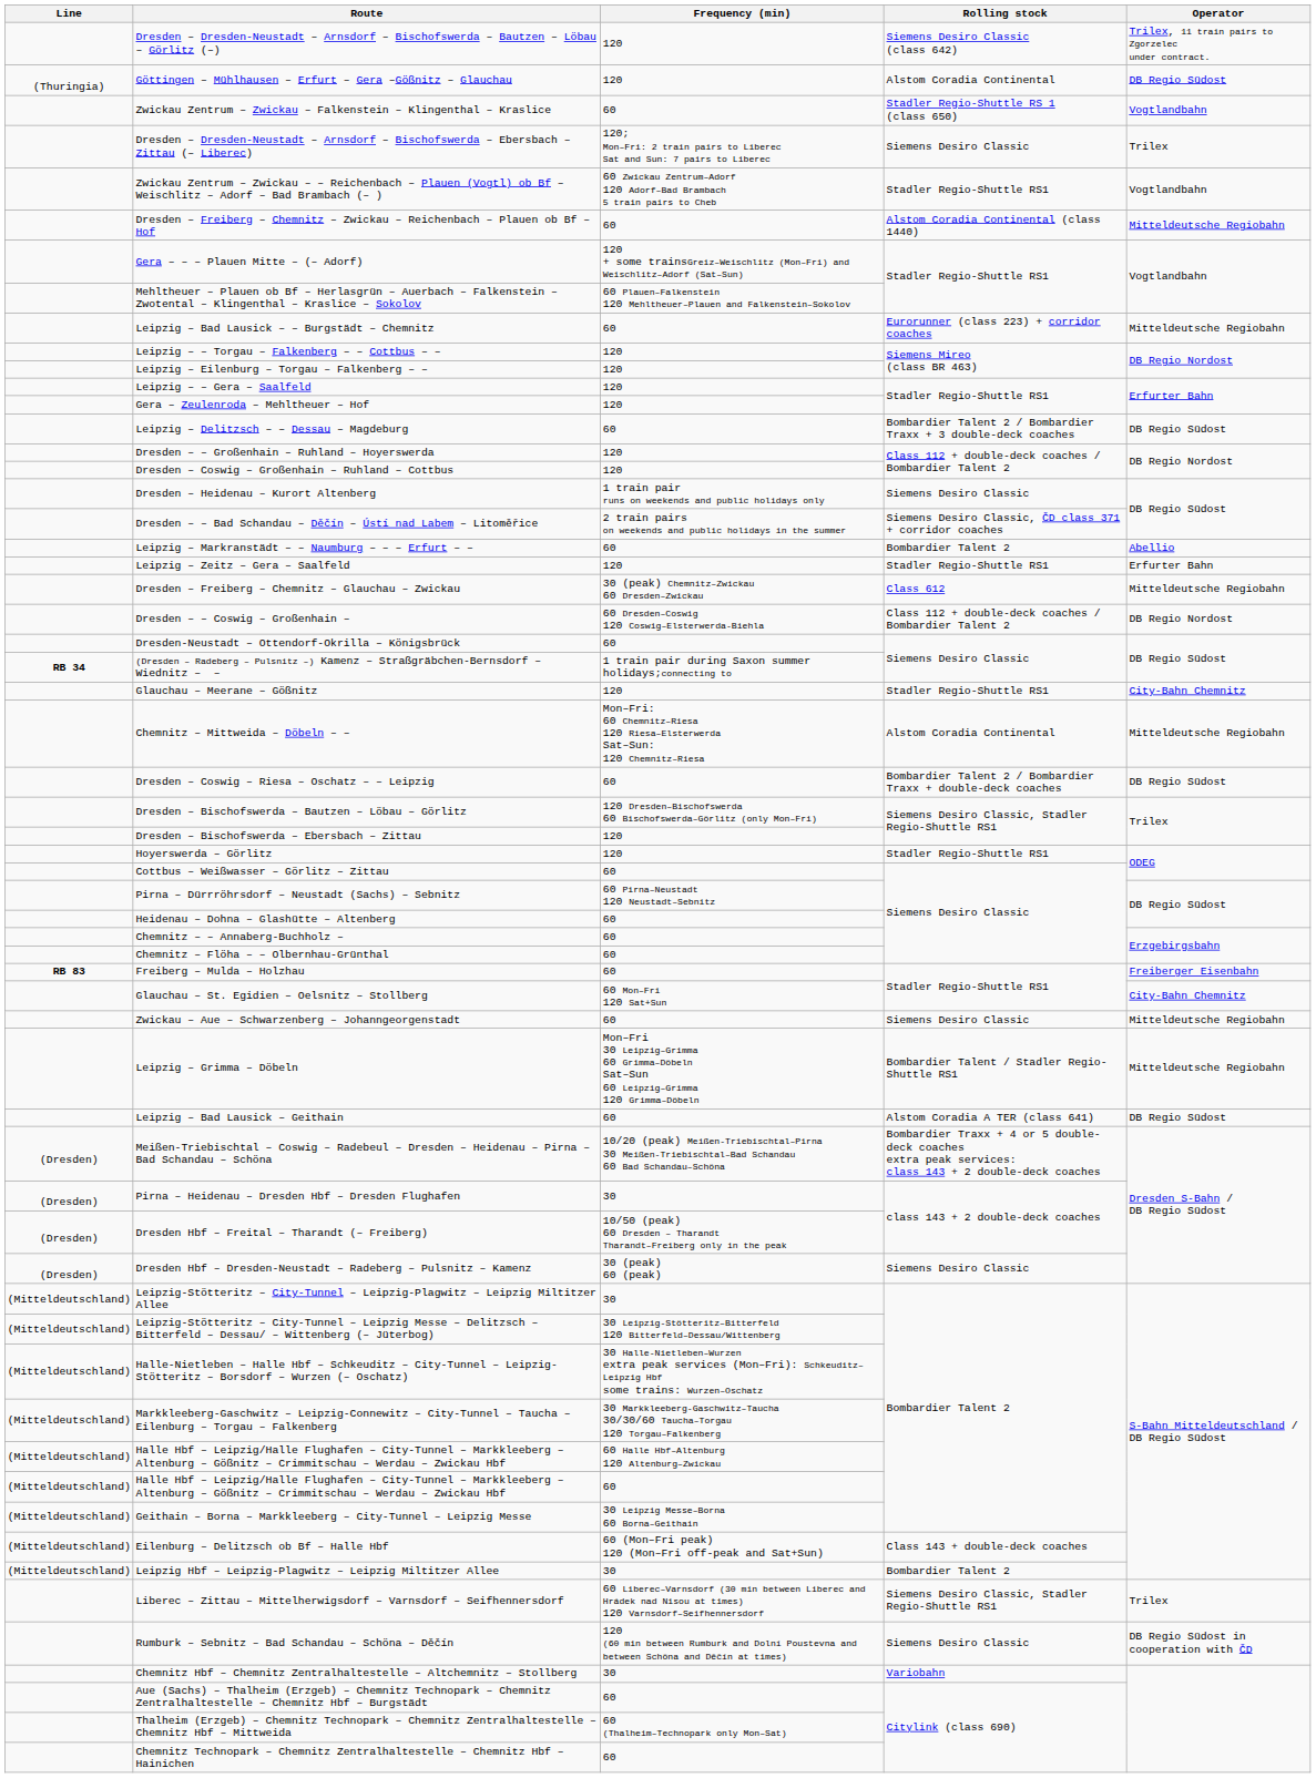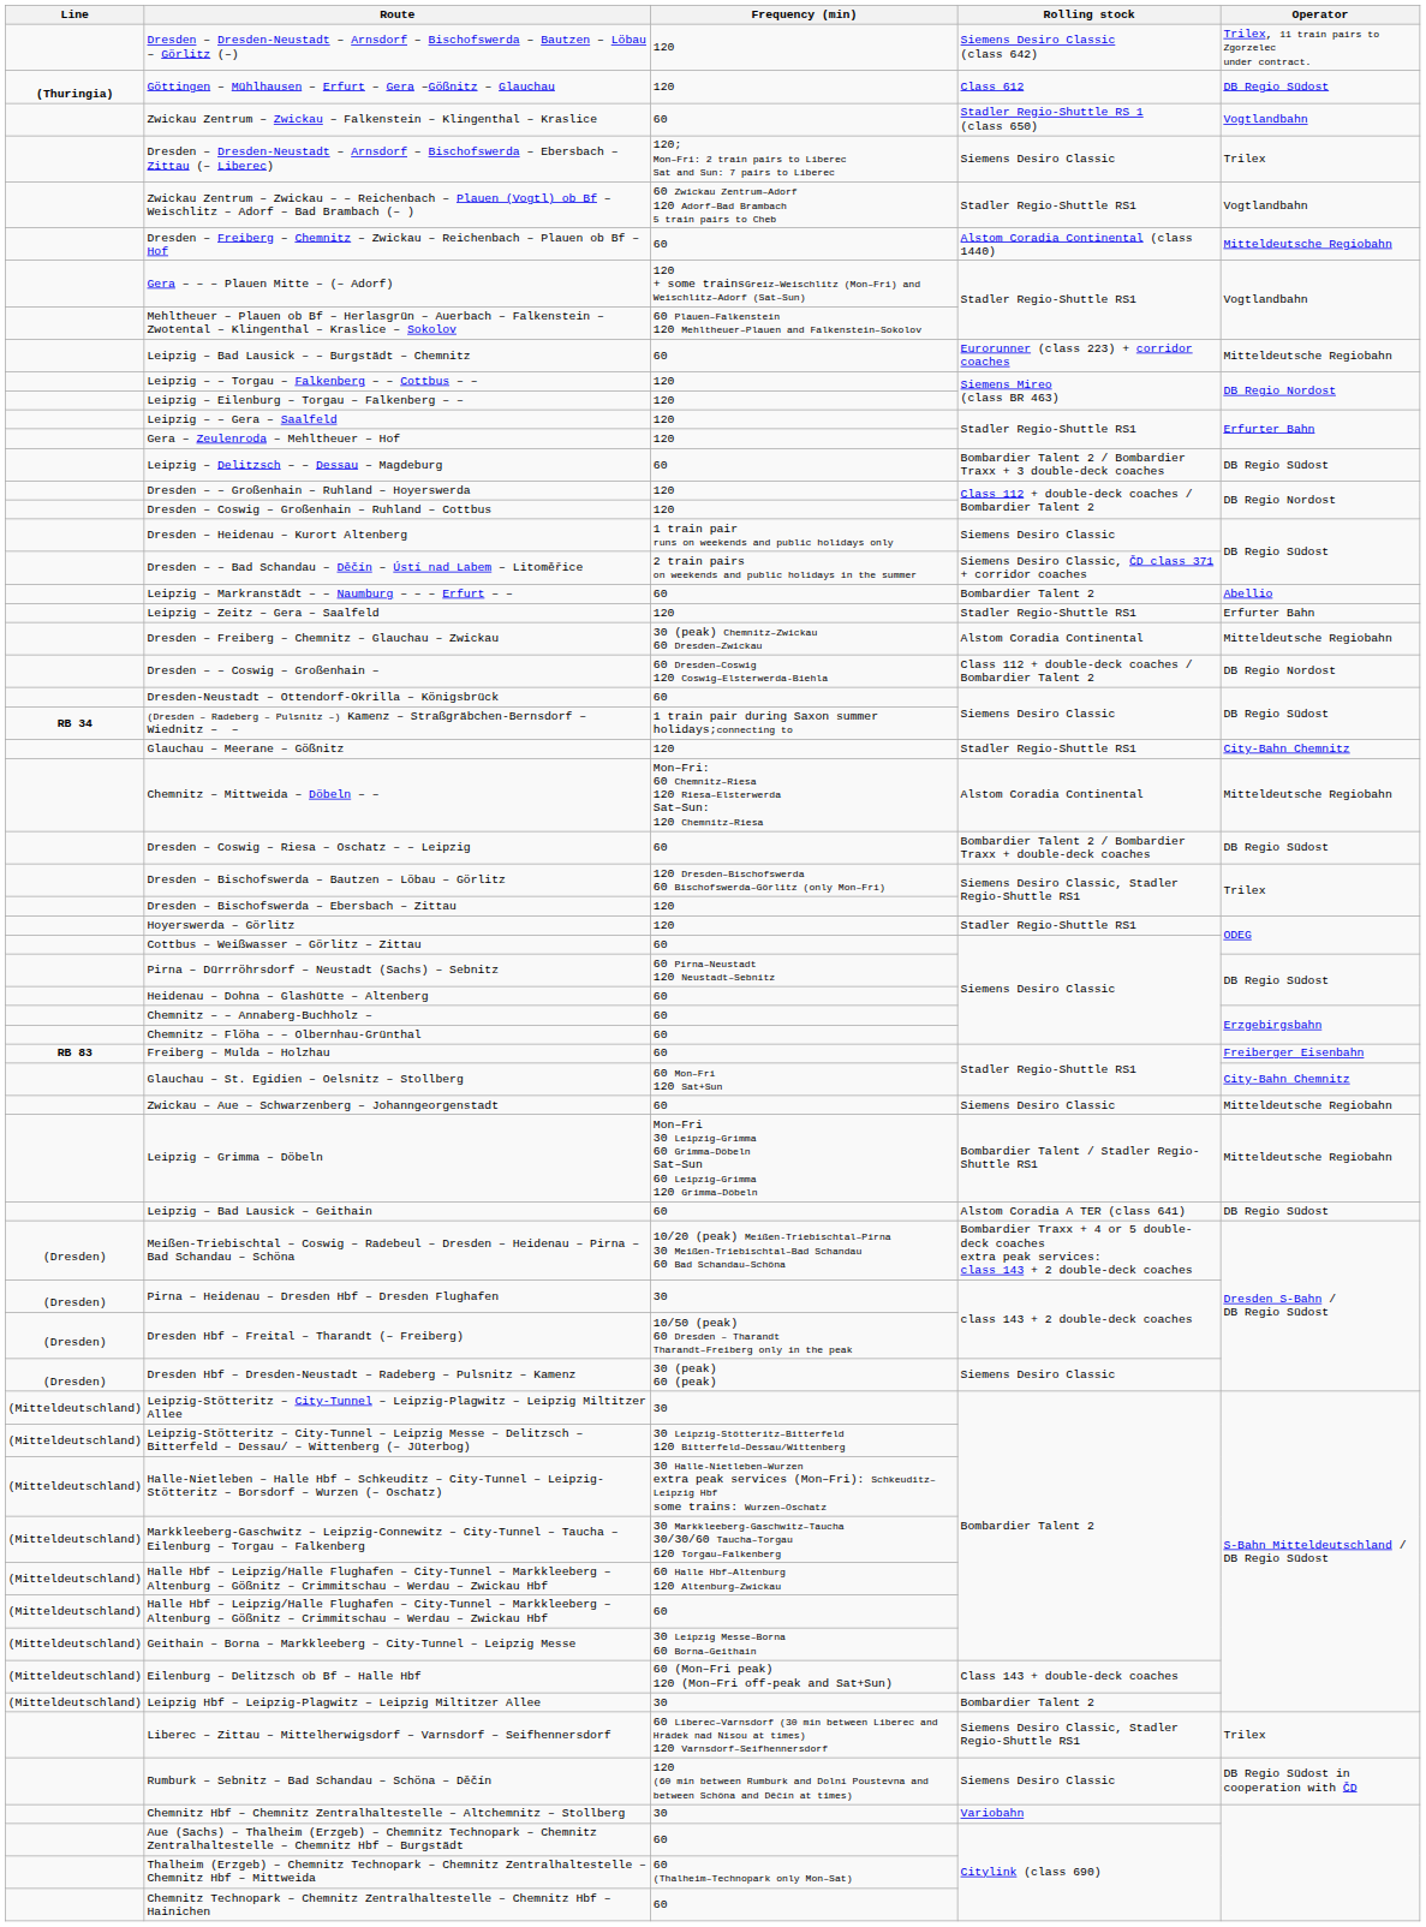Göttingen – Mühlhausen – Erfurt – Gera –Gößnitz – Glauchau | Line: normal -> bold
Göttingen – Mühlhausen – Erfurt – Gera –Gößnitz – Glauchau | Rolling stock: Alstom Coradia Continental -> Class 612
Dresden – Freiberg – Chemnitz – Glauchau – Zwickau | Rolling stock: Class 612 -> Alstom Coradia Continental
